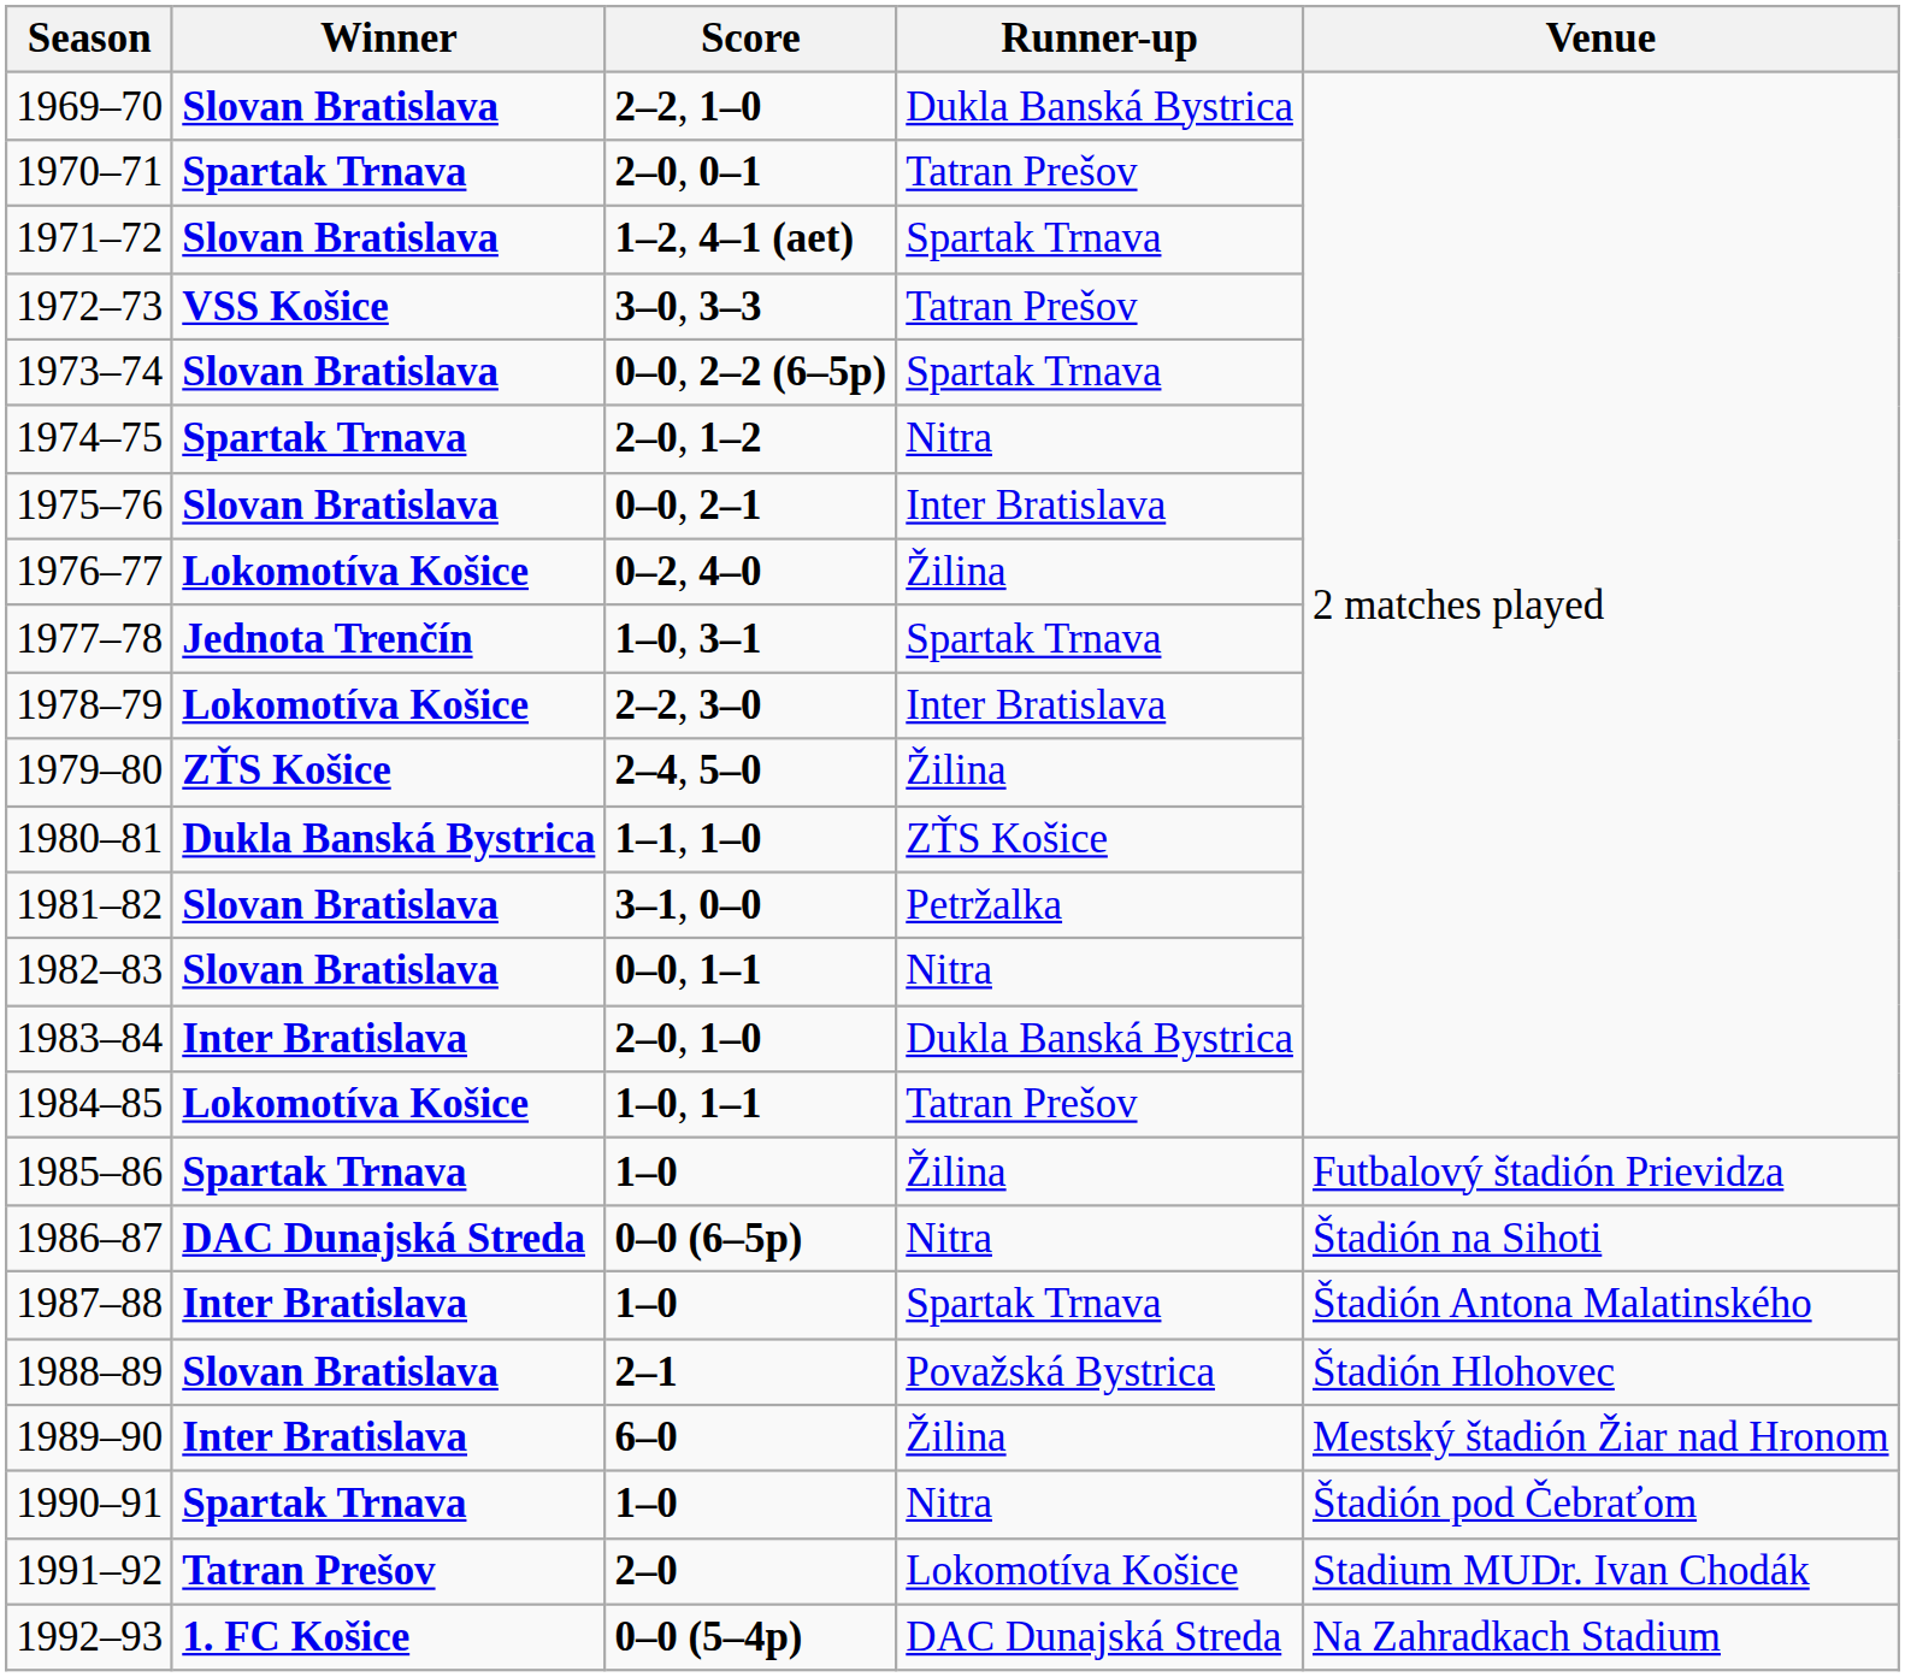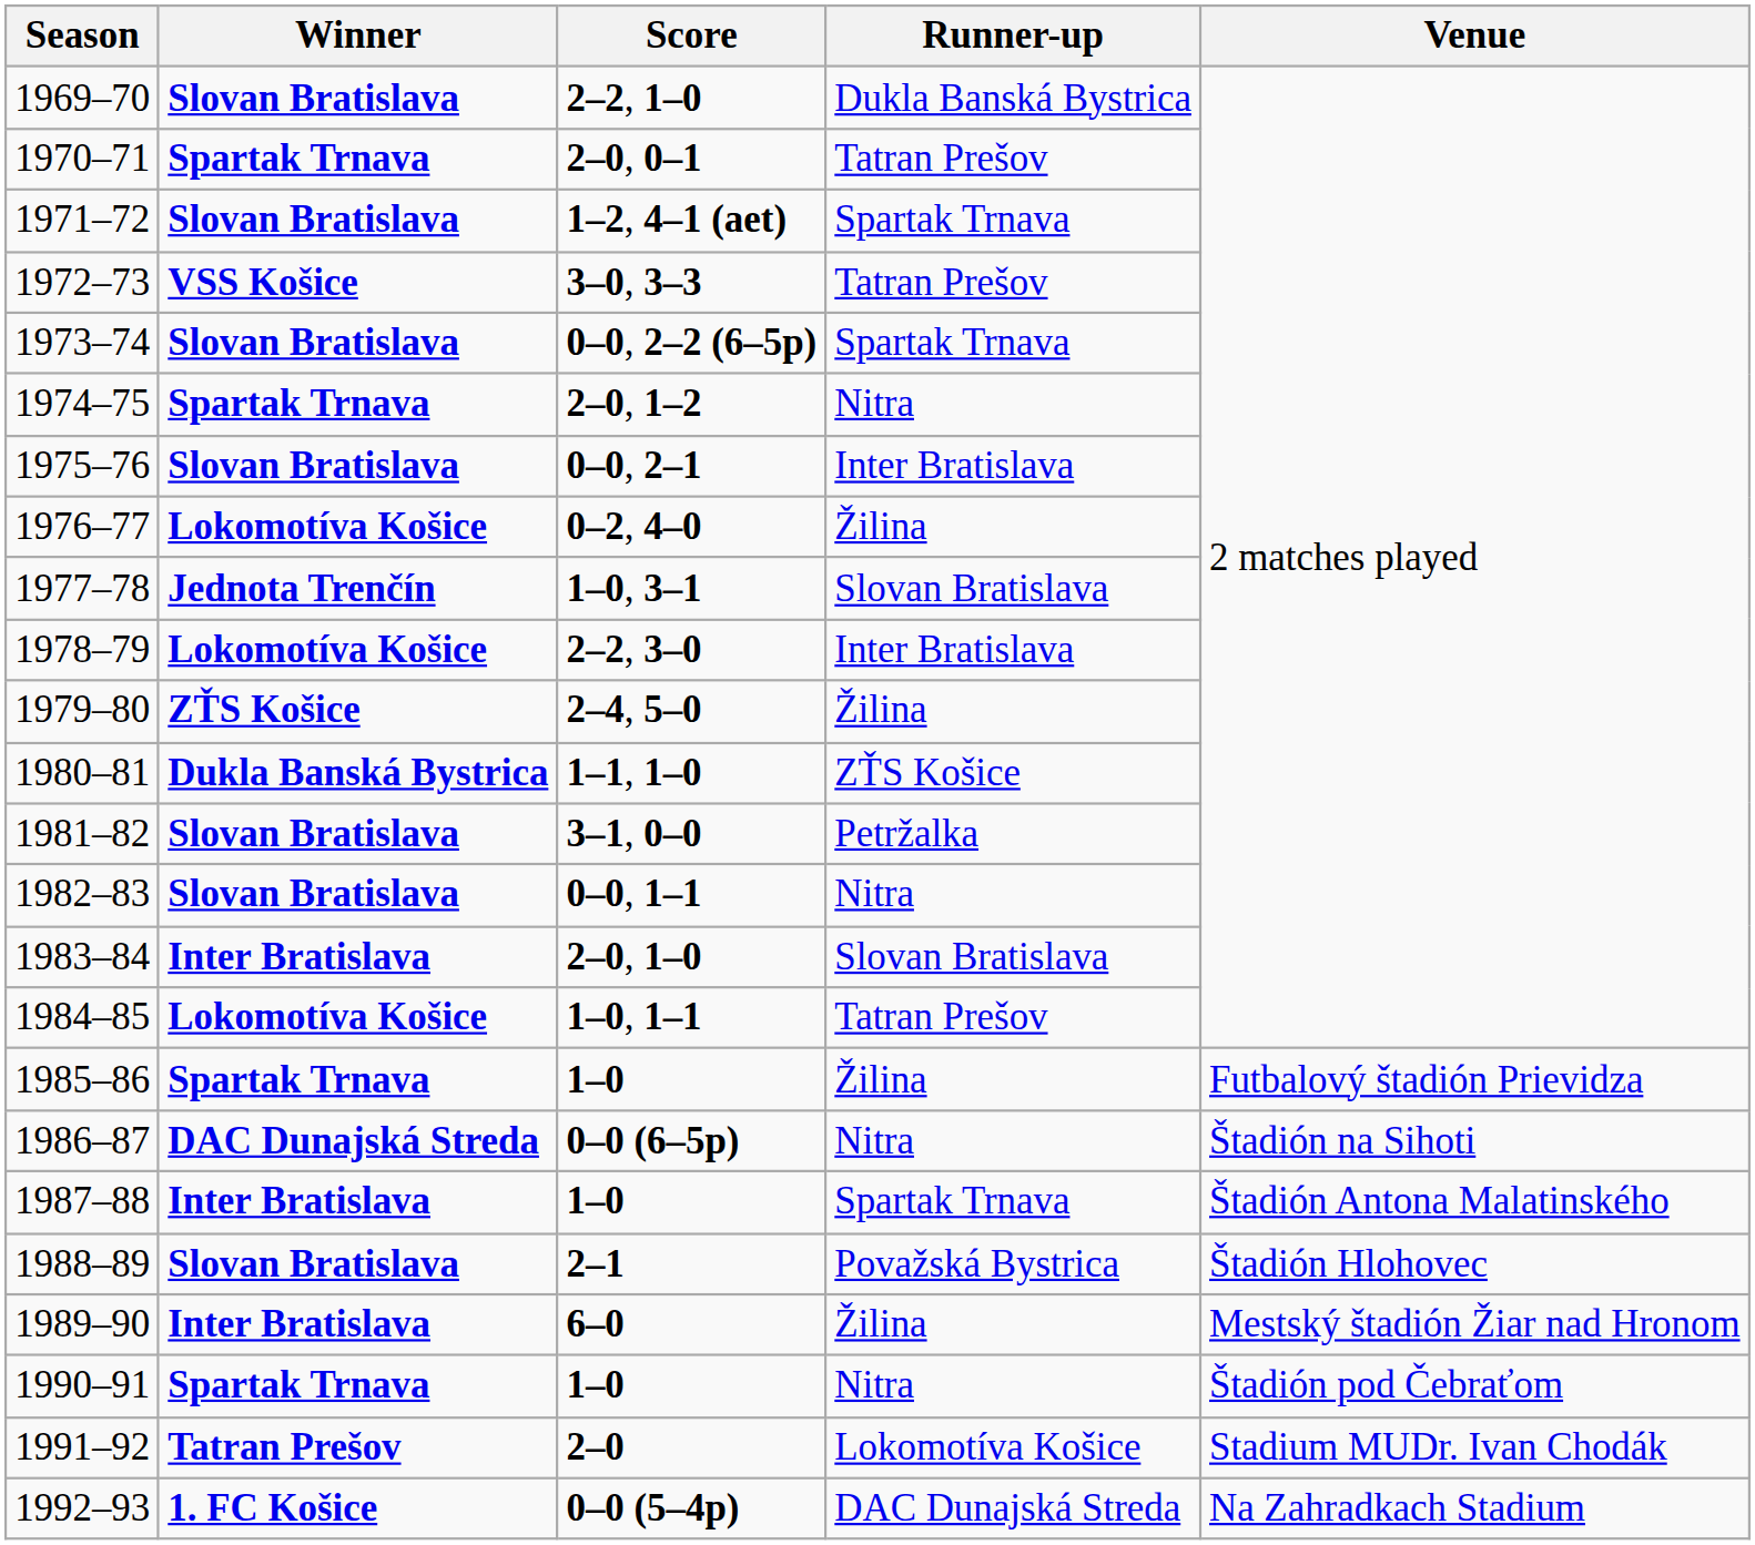1977–78 | Runner-up: Spartak Trnava -> Slovan Bratislava
1983–84 | Runner-up: Dukla Banská Bystrica -> Slovan Bratislava
